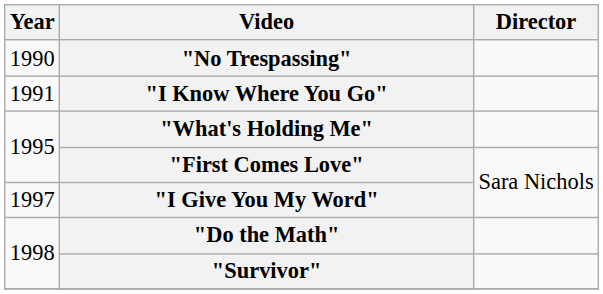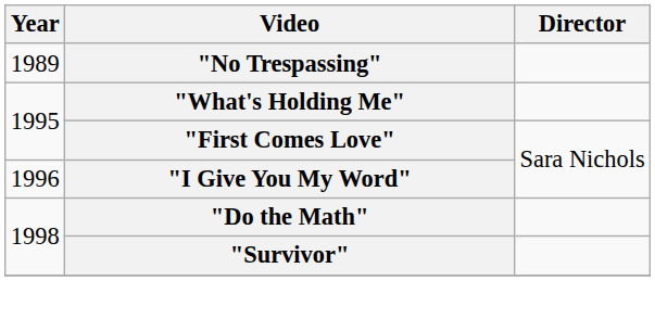"No Trespassing" | Year: 1990 -> 1989
- row: 1991 | "I Know Where You Go"
"I Give You My Word" | Year: 1997 -> 1996
